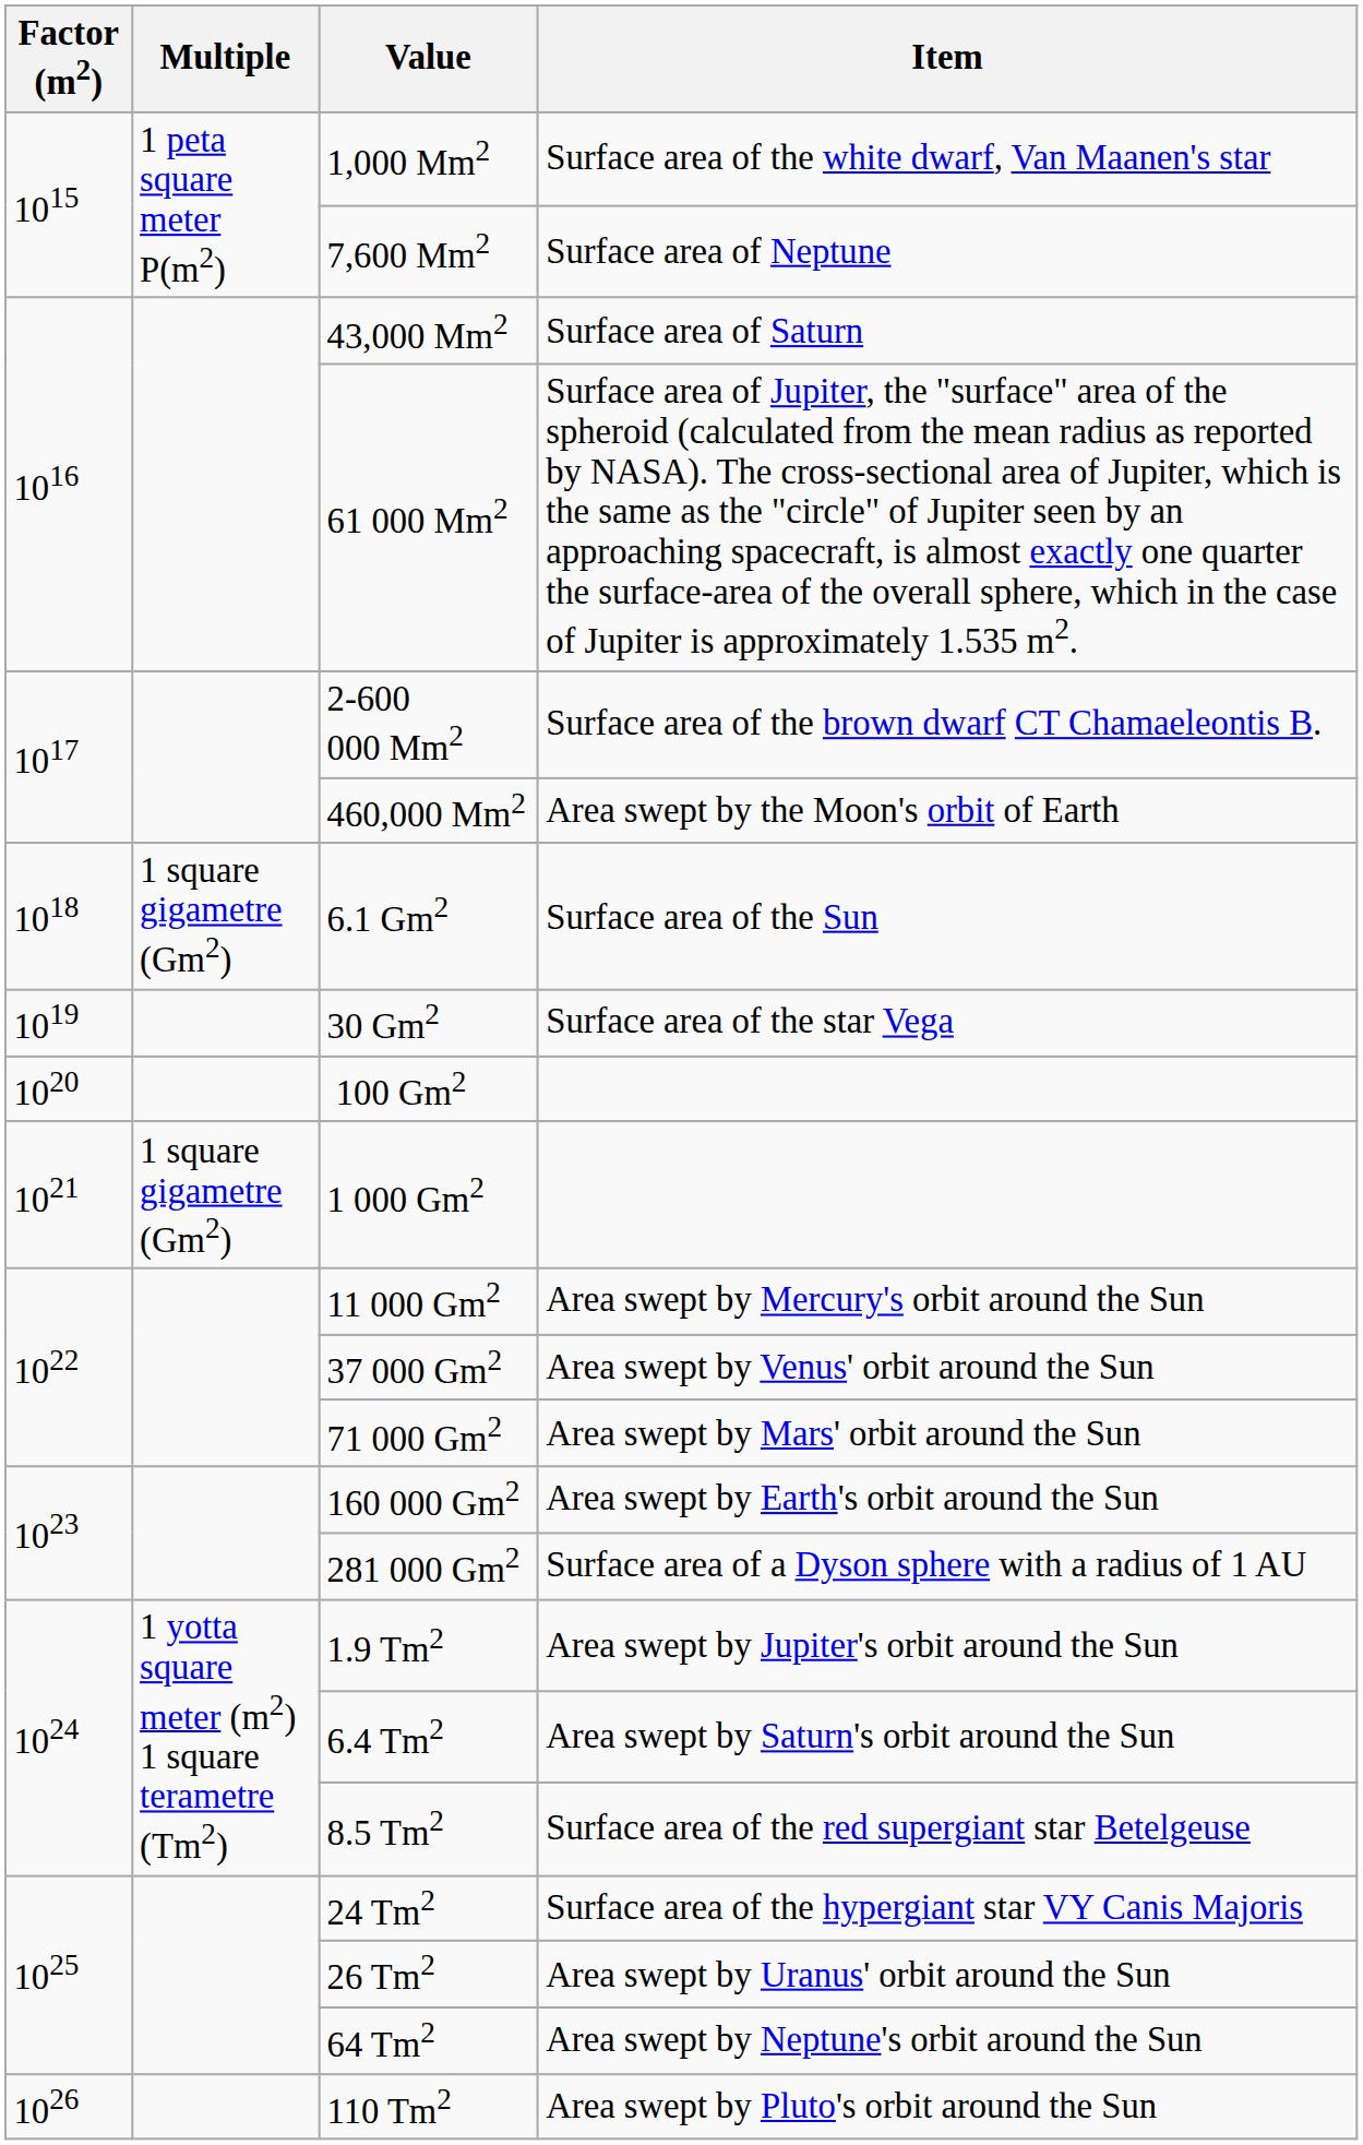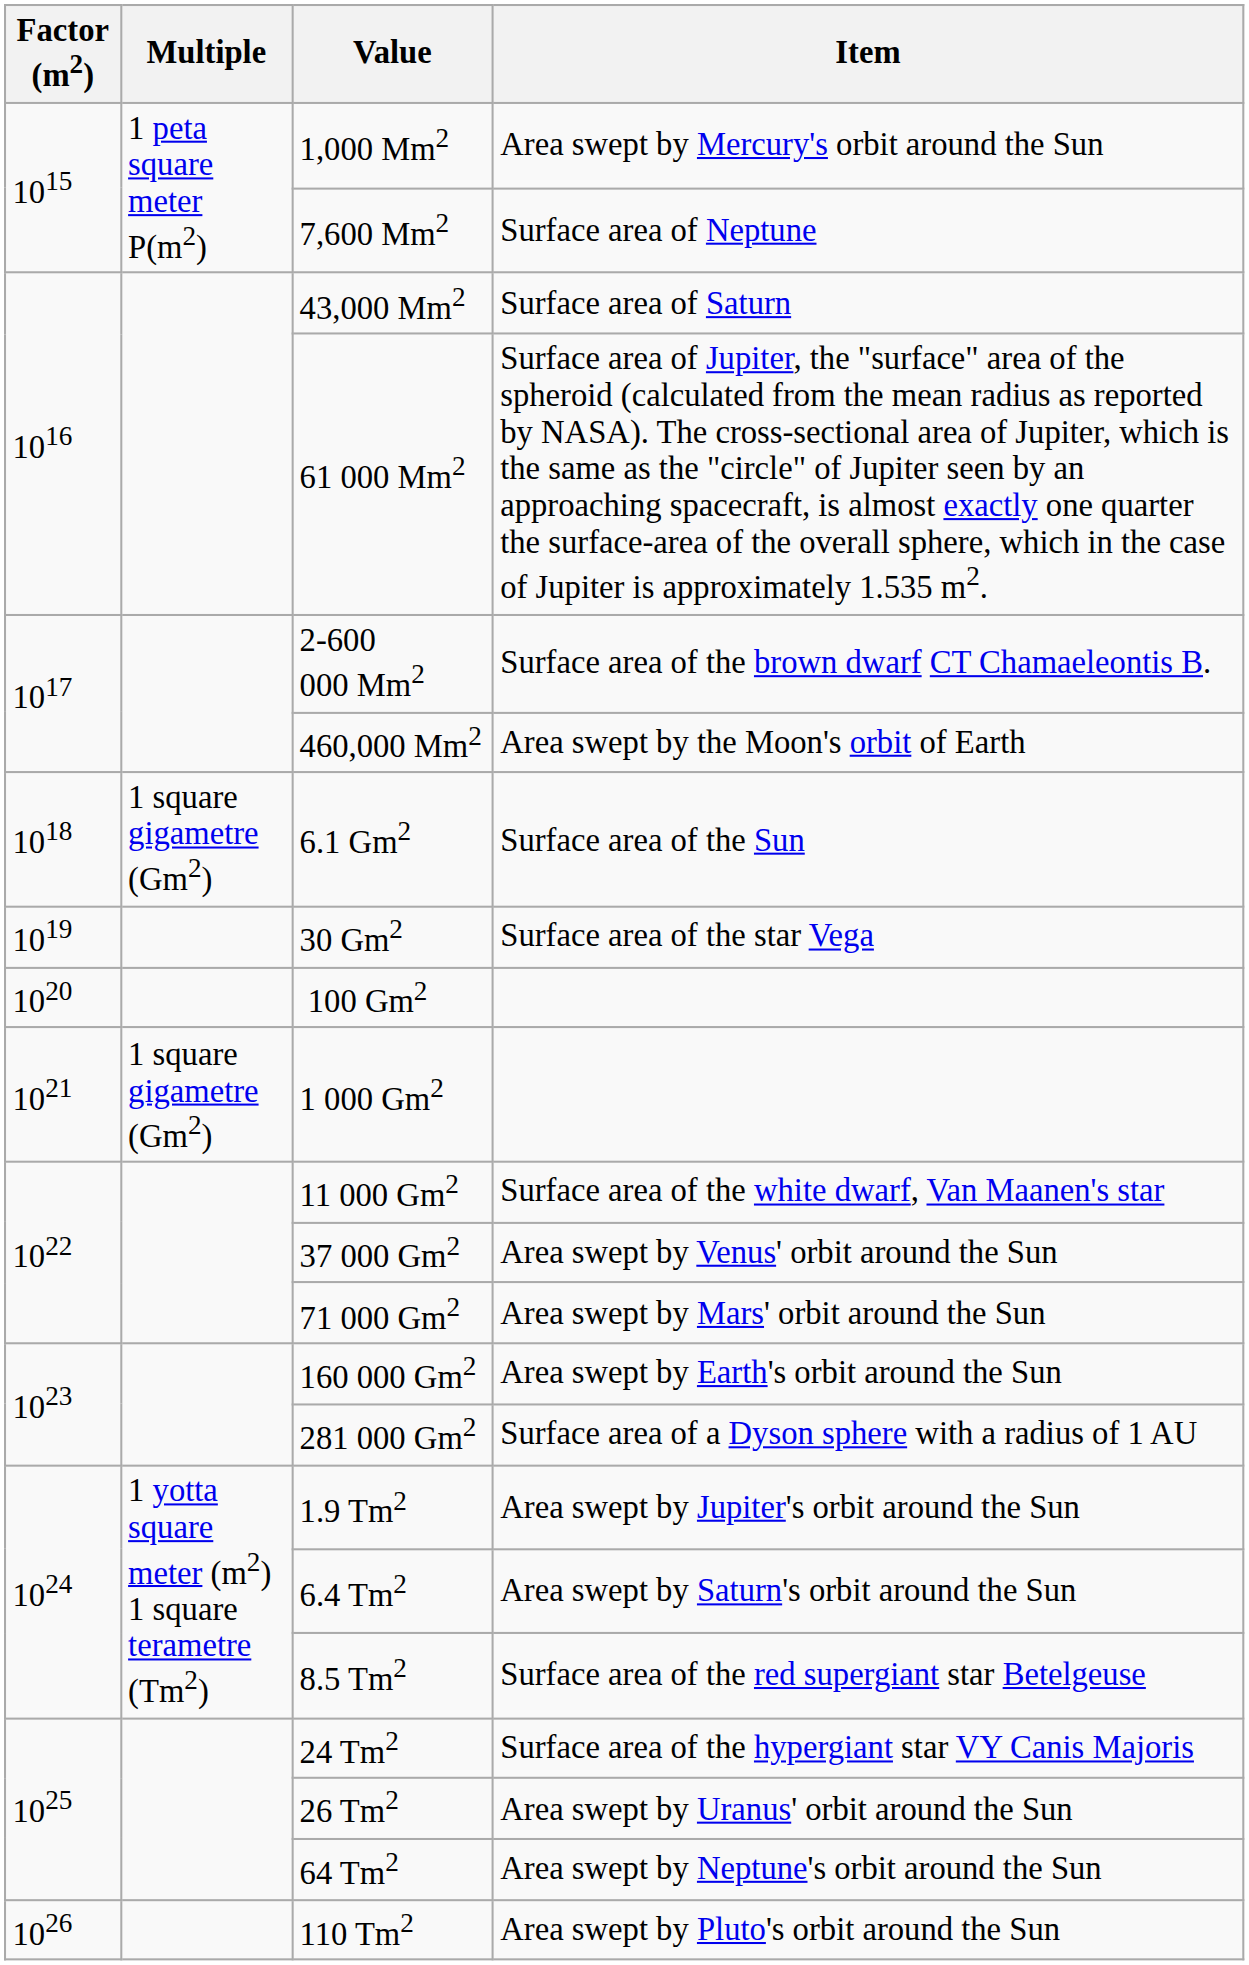1,000 Mm2 | Item: Surface area of the white dwarf, Van Maanen's star -> Area swept by Mercury's orbit around the Sun
11 000 Gm2 | Item: Area swept by Mercury's orbit around the Sun -> Surface area of the white dwarf, Van Maanen's star
